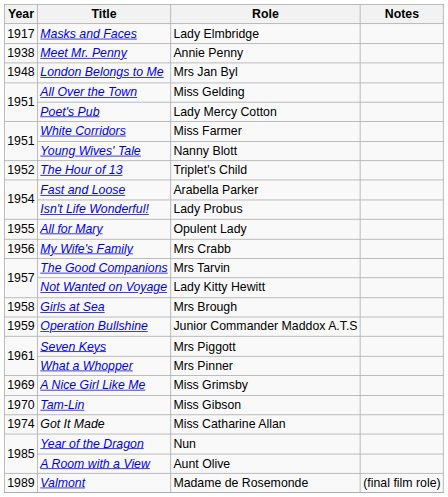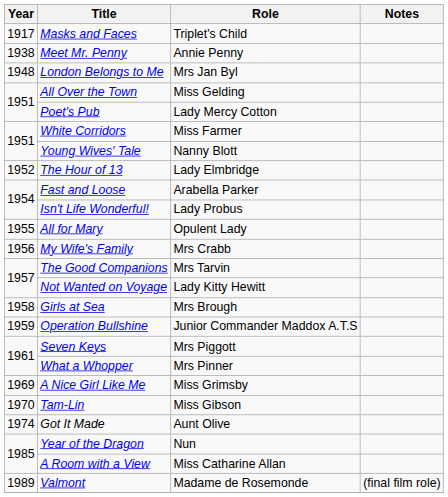Masks and Faces | Role: Lady Elmbridge -> Triplet's Child
The Hour of 13 | Role: Triplet's Child -> Lady Elmbridge
Got It Made | Role: Miss Catharine Allan -> Aunt Olive
A Room with a View | Role: Aunt Olive -> Miss Catharine Allan
